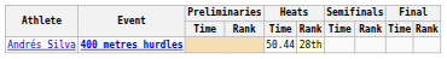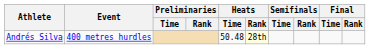Andrés Silva | Event: bold -> normal
Andrés Silva | Heats / Time: 50.44 -> 50.48
